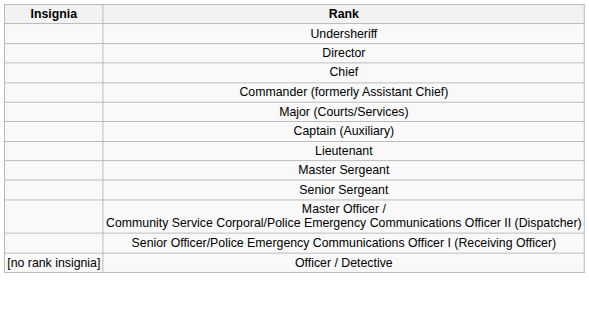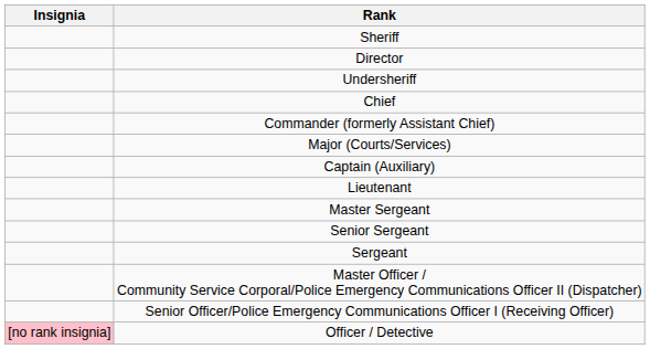+ row: Sheriff
rows swapped: Undersheriff <-> Director
+ row: Sergeant
Officer / Detective | Insignia: no background -> pink background
